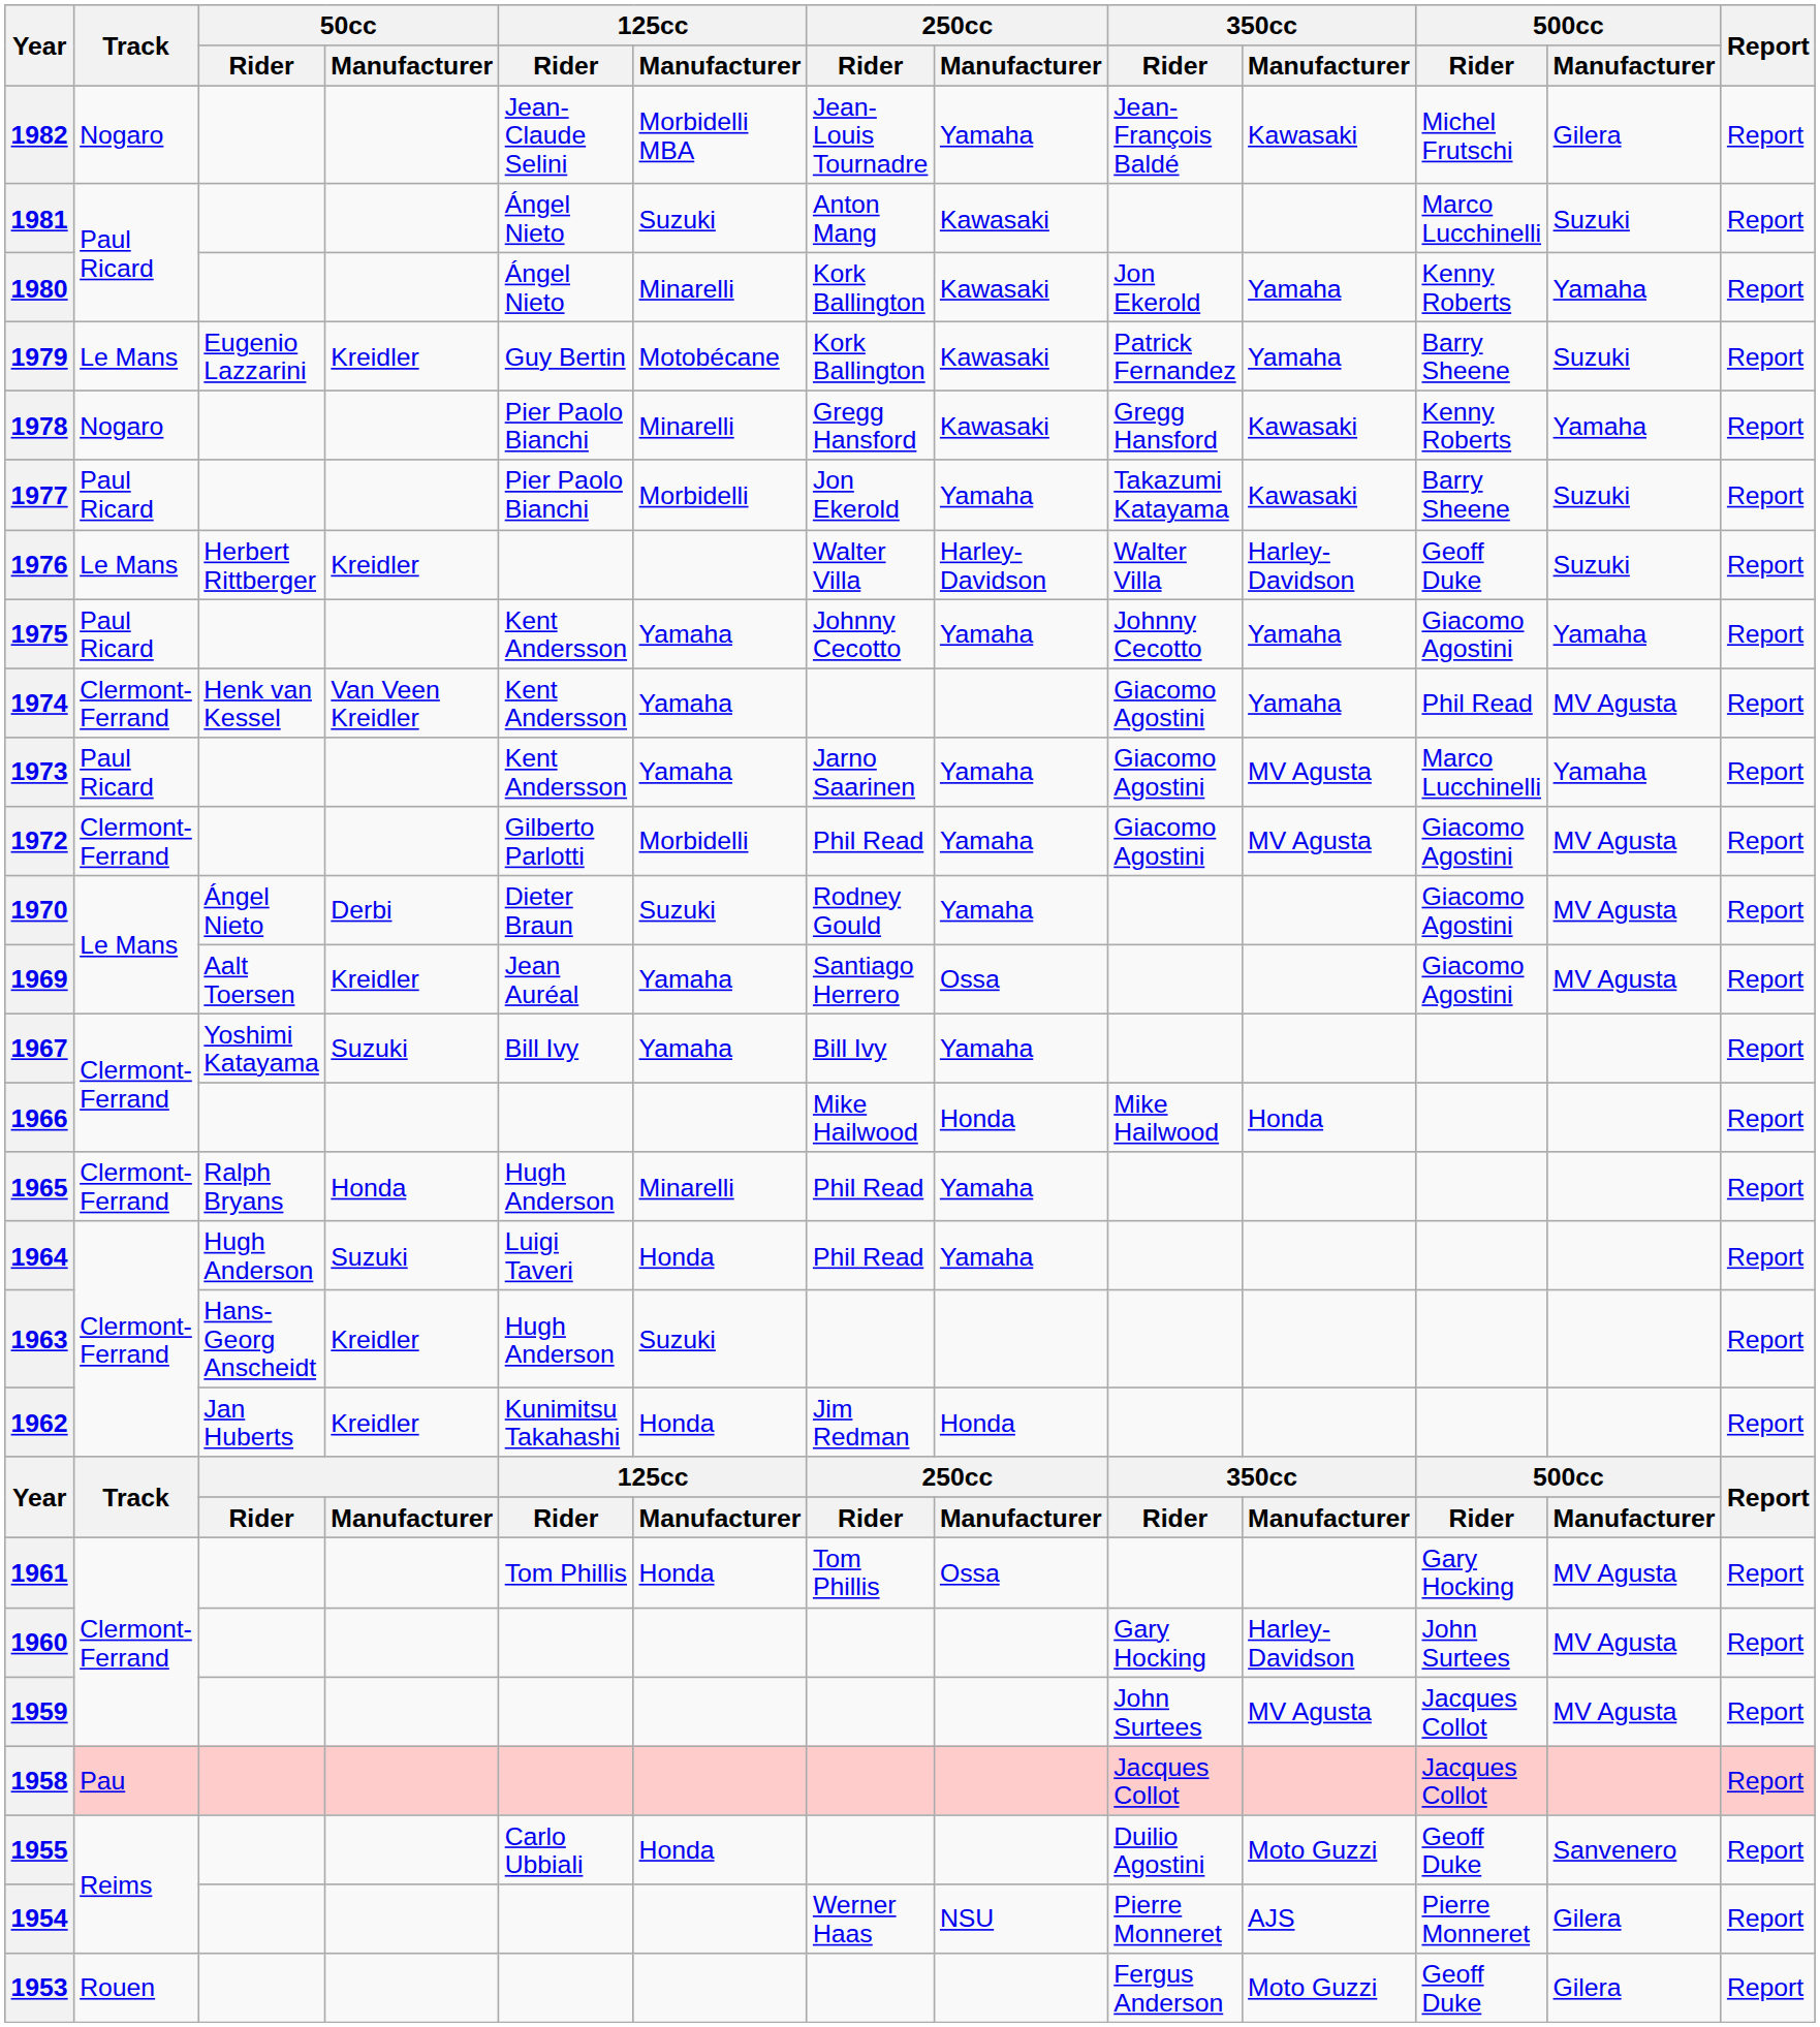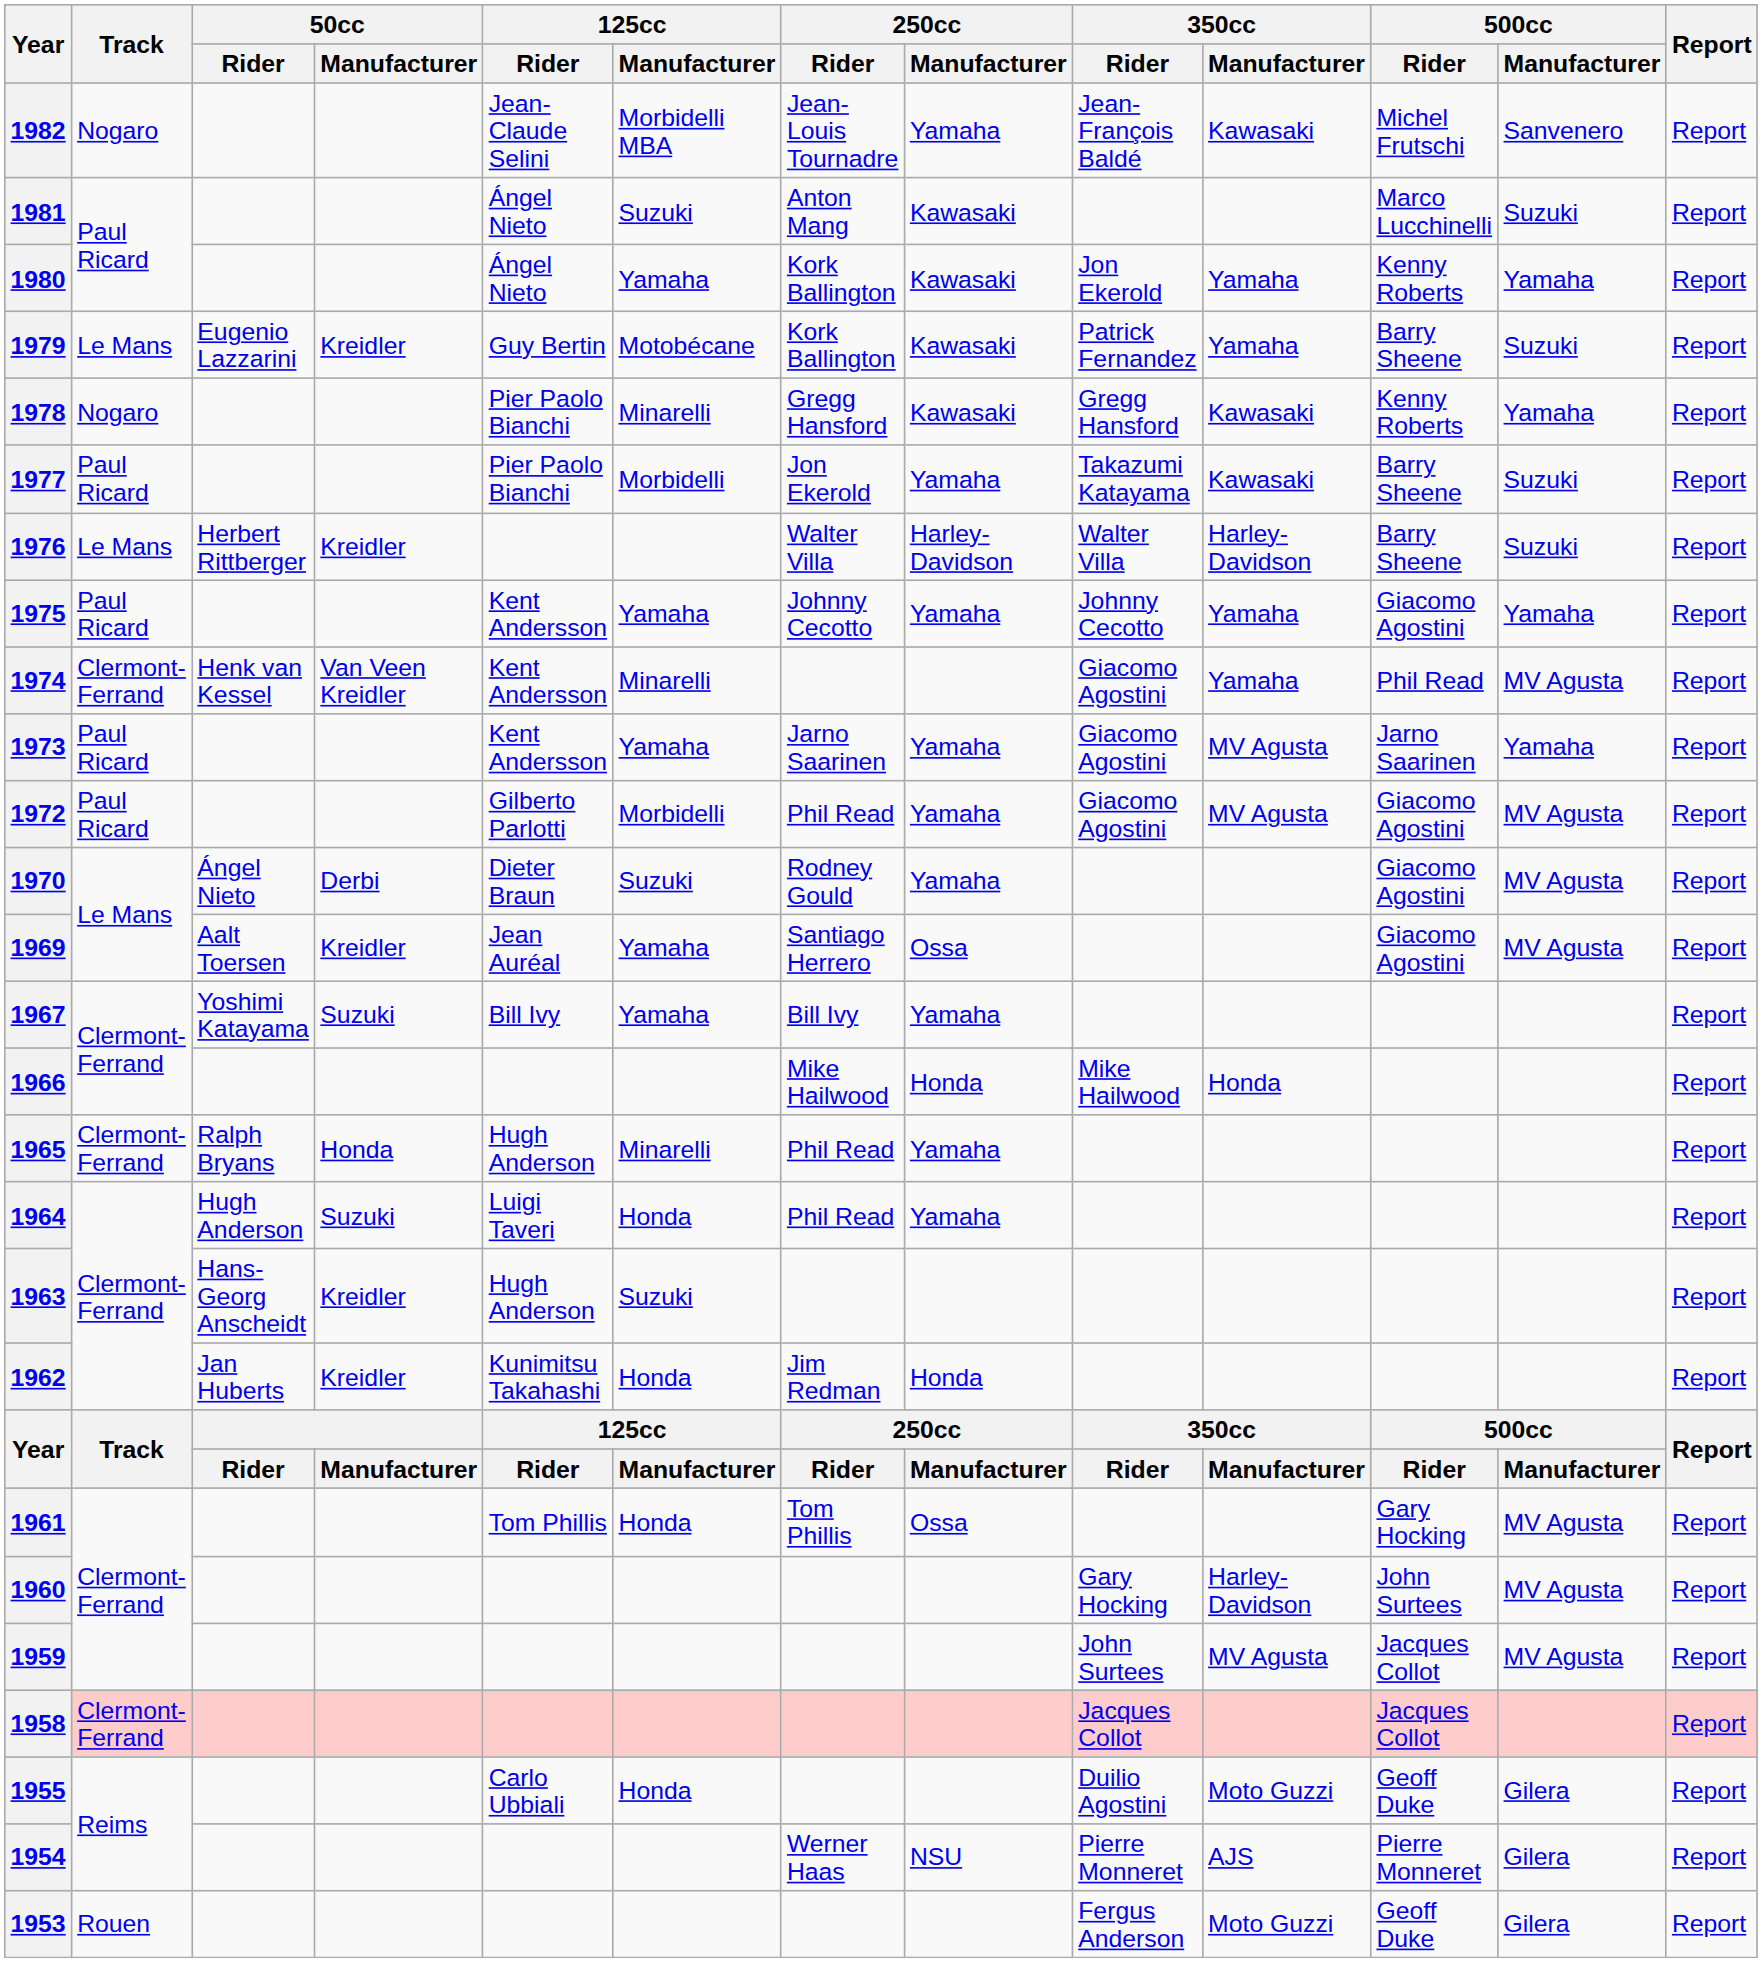1982 | 500cc / Manufacturer: Gilera -> Sanvenero
1980 | 125cc / Manufacturer: Minarelli -> Yamaha
1976 | 500cc / Rider: Geoff Duke -> Barry Sheene
1974 | 125cc / Manufacturer: Yamaha -> Minarelli
1973 | 500cc / Rider: Marco Lucchinelli -> Jarno Saarinen
1972 | Track: Clermont-Ferrand -> Paul Ricard
1958 | Track: Pau -> Clermont-Ferrand
1955 | 500cc / Manufacturer: Sanvenero -> Gilera
